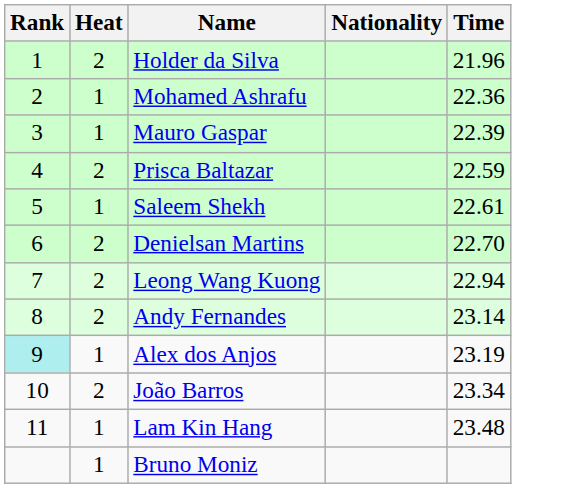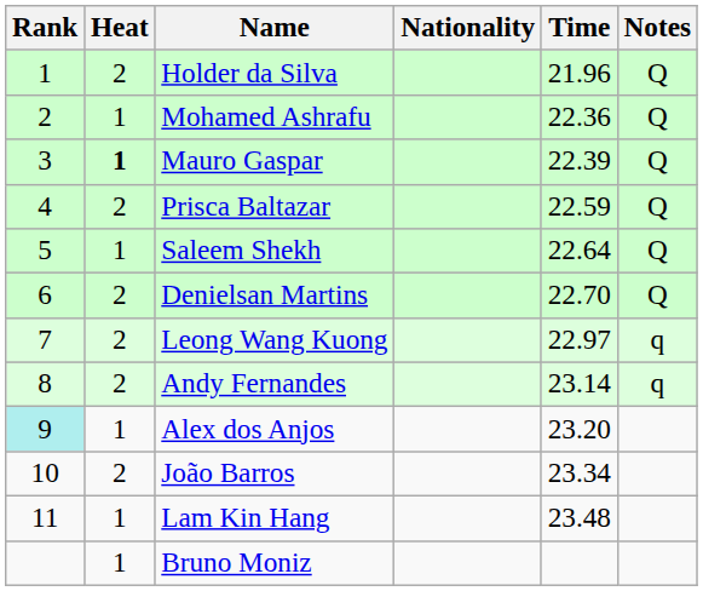+ column: Notes | Q | Q | Q | Q | Q | Q | q | q
Mauro Gaspar | Heat: normal -> bold
Saleem Shekh | Time: 22.61 -> 22.64
Leong Wang Kuong | Time: 22.94 -> 22.97
Alex dos Anjos | Time: 23.19 -> 23.20
